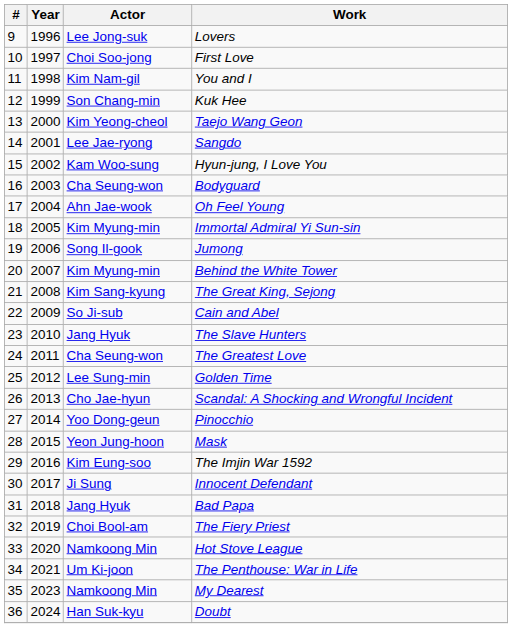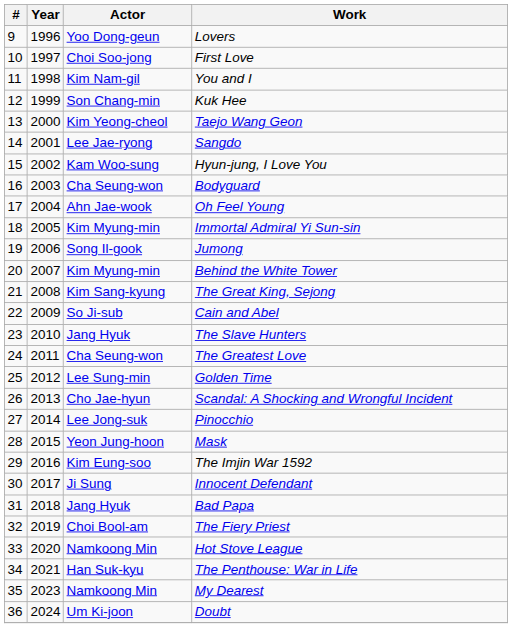Lovers | Actor: Lee Jong-suk -> Yoo Dong-geun
Pinocchio | Actor: Yoo Dong-geun -> Lee Jong-suk
The Penthouse: War in Life | Actor: Um Ki-joon -> Han Suk-kyu
Doubt | Actor: Han Suk-kyu -> Um Ki-joon
